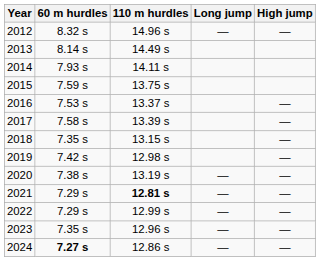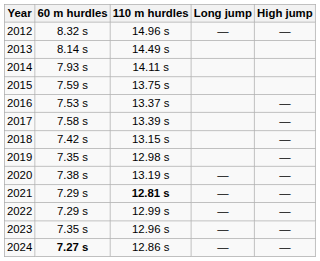2018 | 60 m hurdles: 7.35 s -> 7.42 s
2019 | 60 m hurdles: 7.42 s -> 7.35 s
